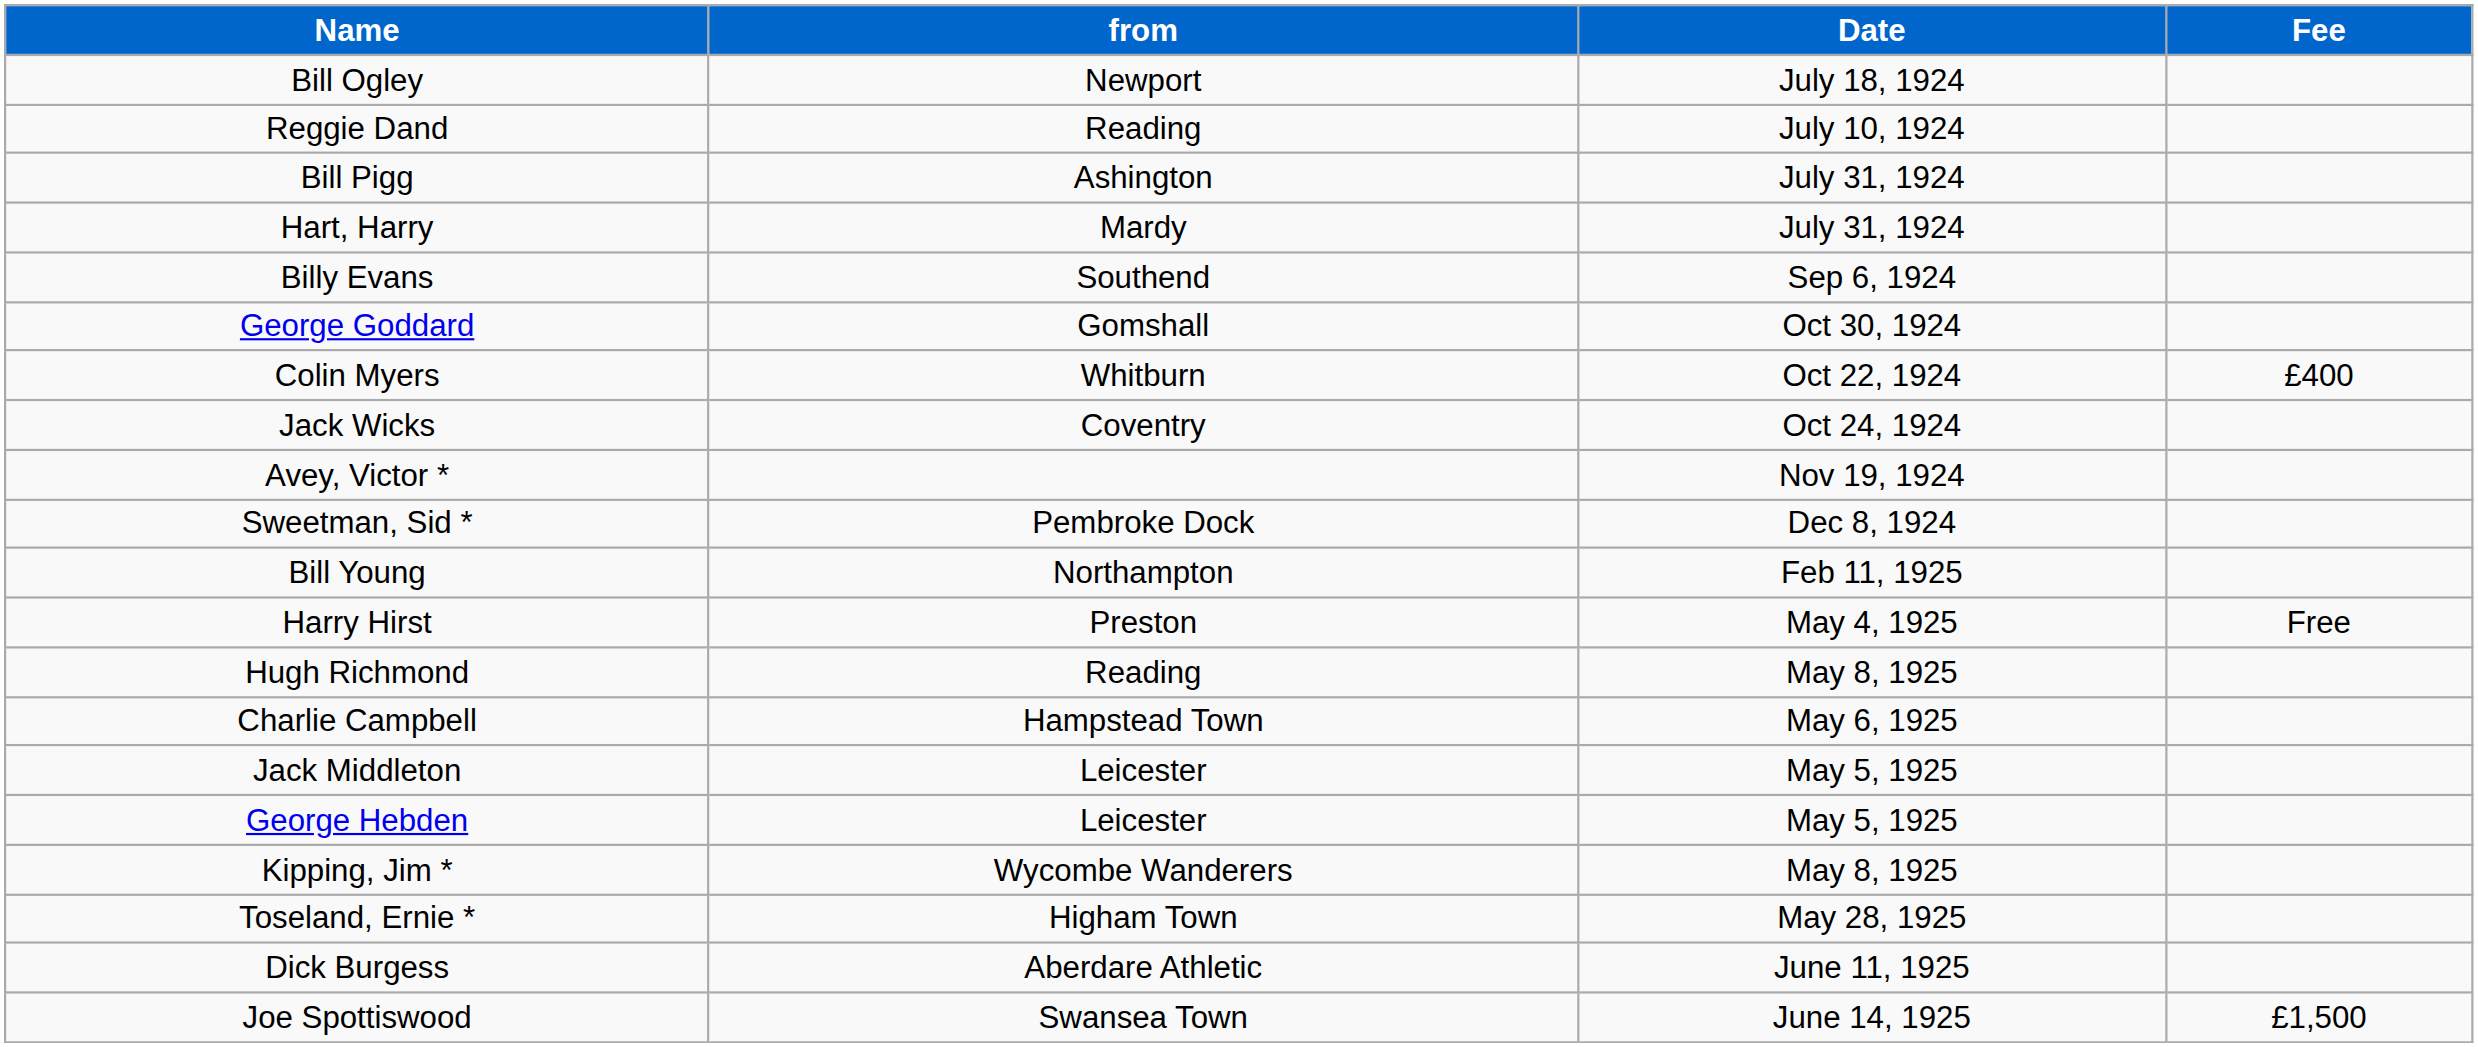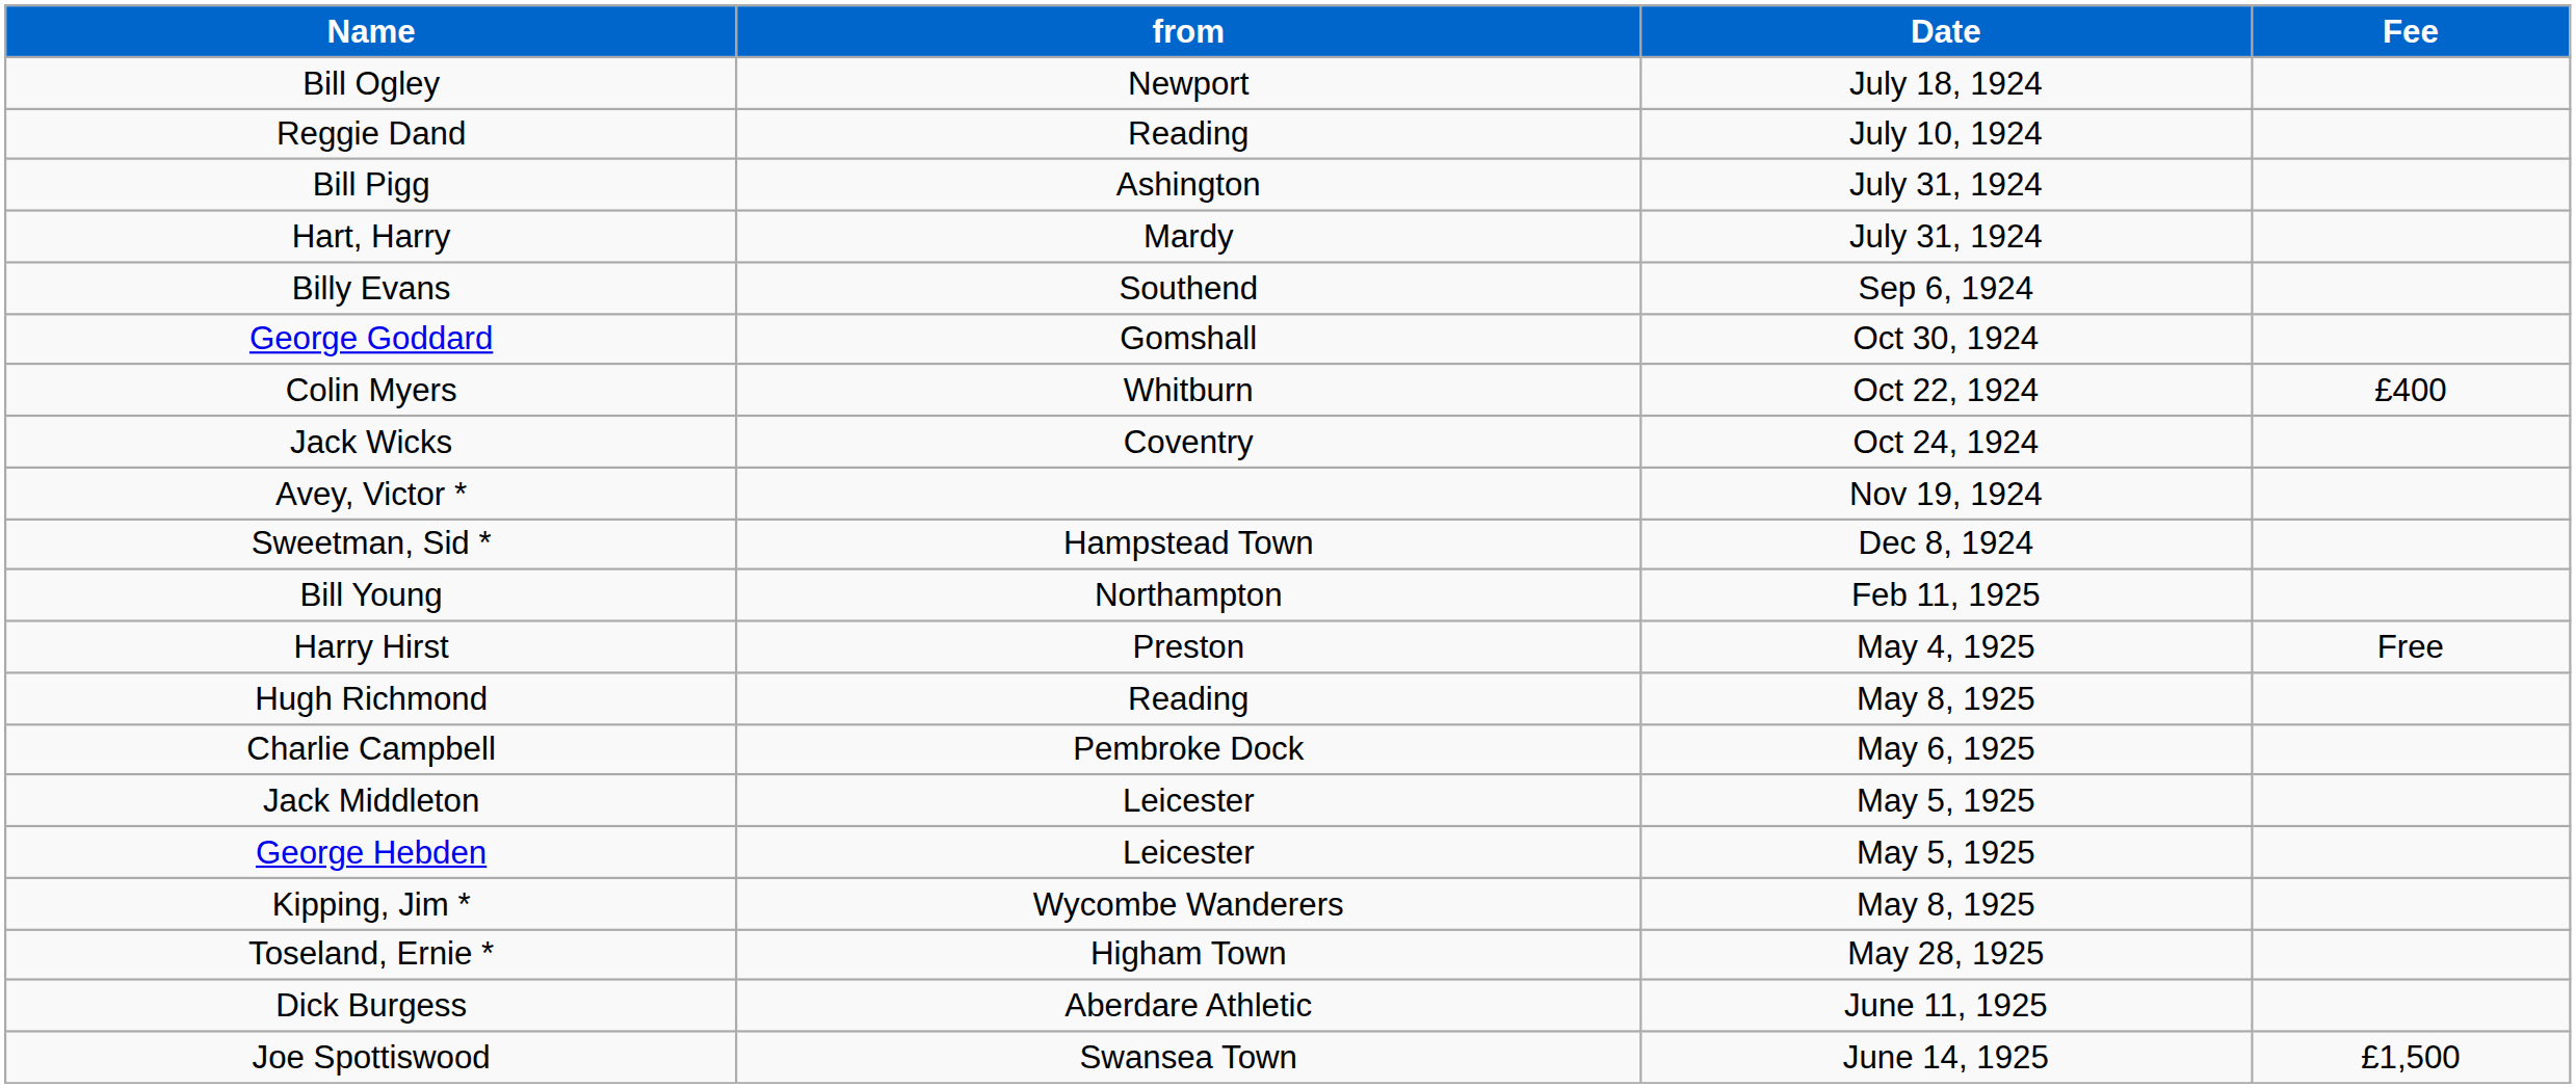Sweetman, Sid * | from: Pembroke Dock -> Hampstead Town
Charlie Campbell | from: Hampstead Town -> Pembroke Dock
